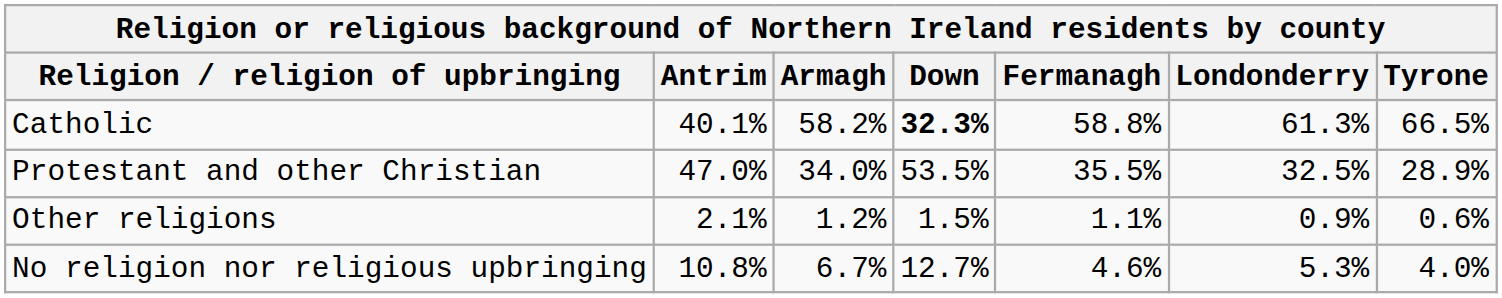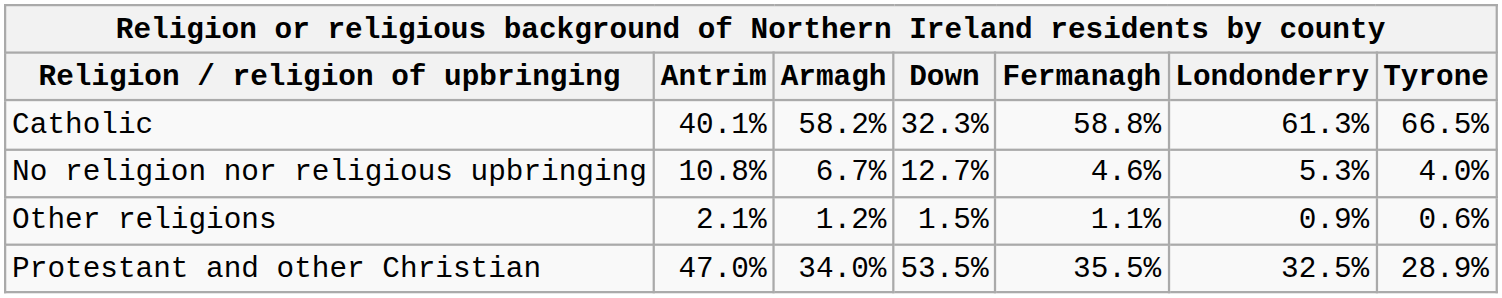Catholic | Down: bold -> normal
rows swapped: Protestant and other Christian <-> No religion nor religious upbringing
